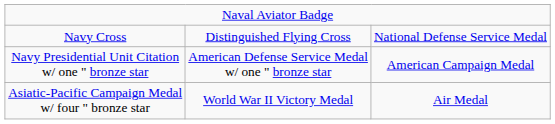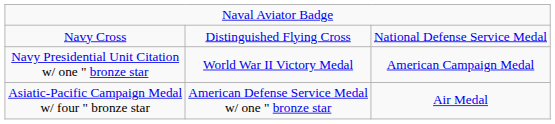Navy Presidential Unit Citation w/ one " bronze star | column 2: American Defense Service Medal w/ one " bronze star -> World War II Victory Medal
Asiatic-Pacific Campaign Medal w/ four " bronze star | column 2: World War II Victory Medal -> American Defense Service Medal w/ one " bronze star
